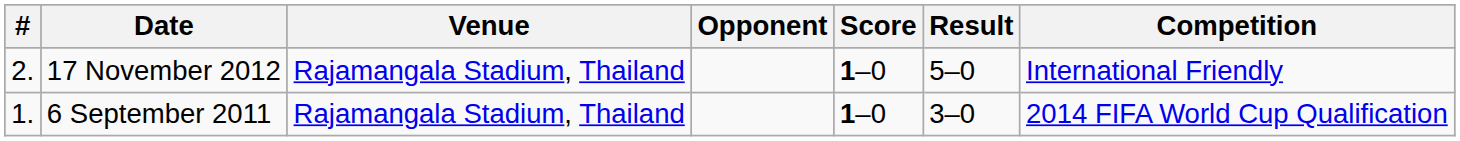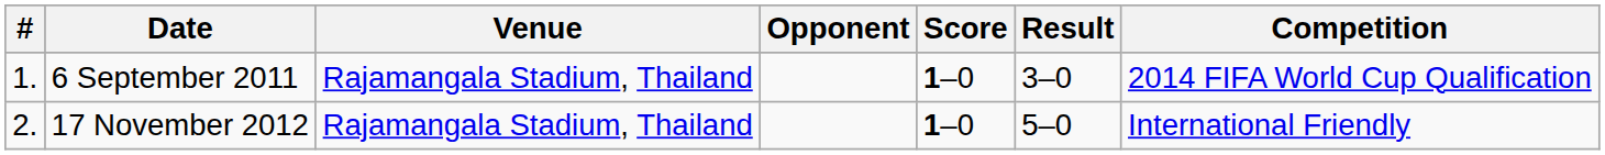rows swapped: 6 September 2011 <-> 17 November 2012
